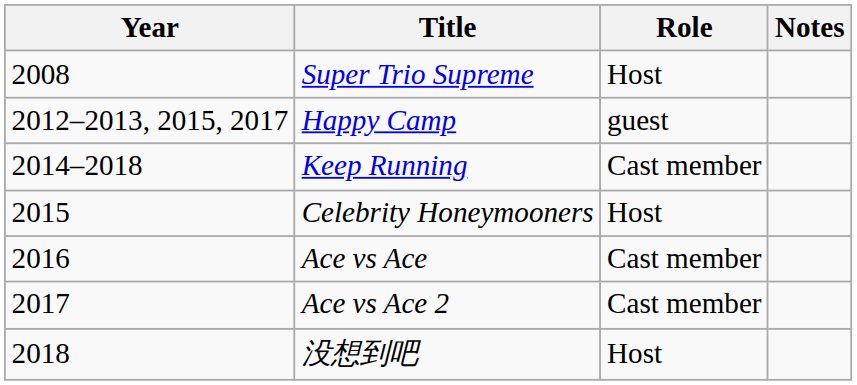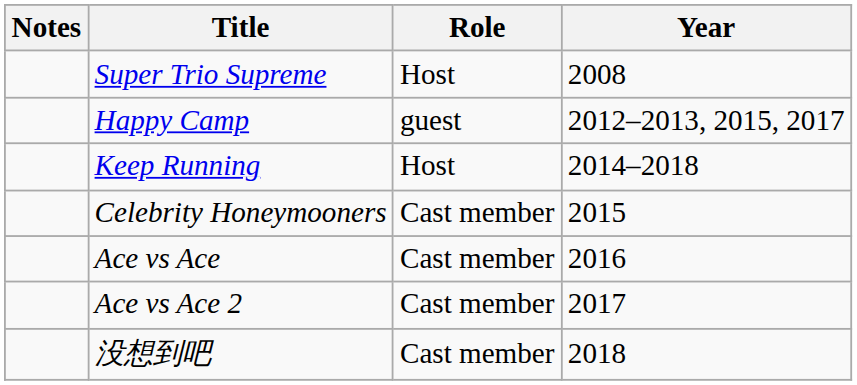columns swapped: Year <-> Notes
Keep Running | Role: Cast member -> Host
Celebrity Honeymooners | Role: Host -> Cast member
没想到吧 | Role: Host -> Cast member
